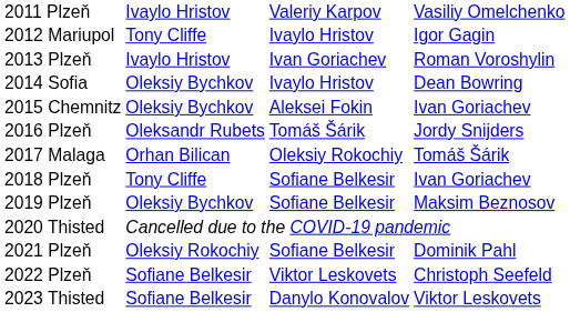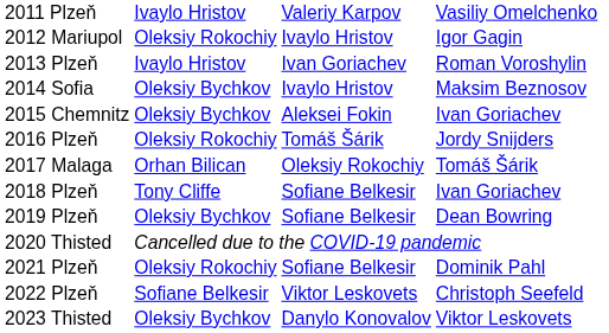2012 Mariupol | column 2: Tony Cliffe -> Oleksiy Rokochiy
2014 Sofia | column 4: Dean Bowring -> Maksim Beznosov
2016 Plzeň | column 2: Oleksandr Rubets -> Oleksiy Rokochiy
2019 Plzeň | column 4: Maksim Beznosov -> Dean Bowring
2023 Thisted | column 2: Sofiane Belkesir -> Oleksiy Bychkov
